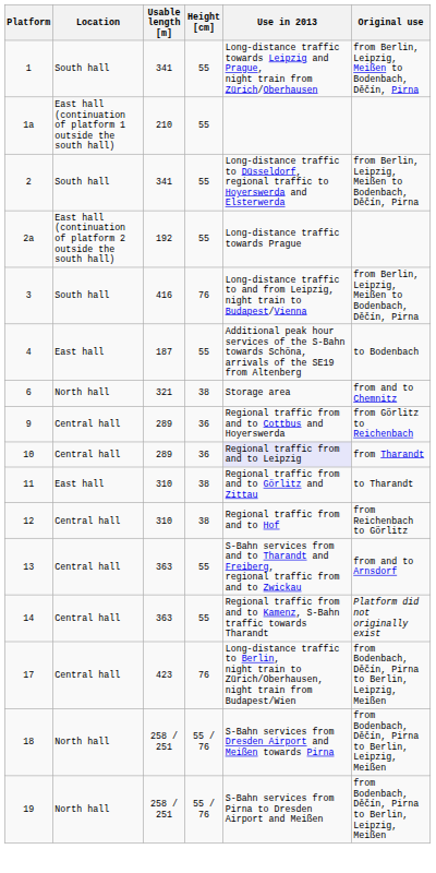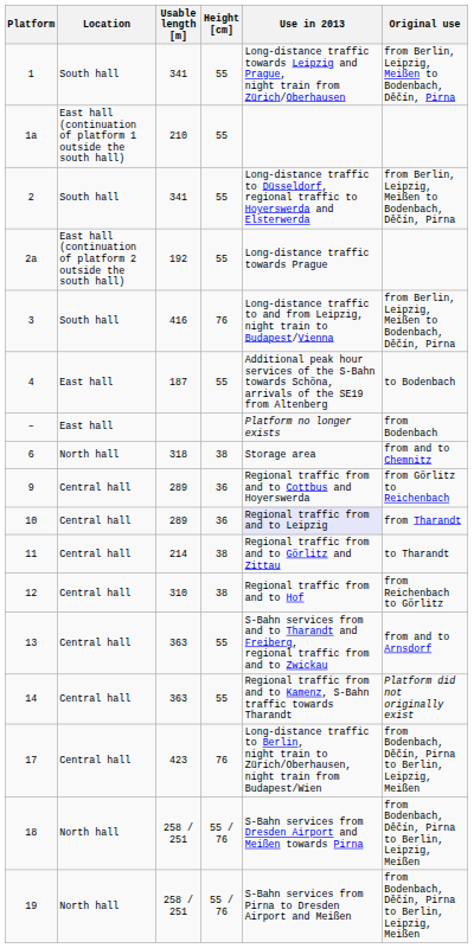+ row: – | East hall | Platform no longer exists | from Bodenbach
6 | Usable length [m]: 321 -> 318
11 | Location: East hall -> Central hall
11 | Usable length [m]: 310 -> 214
